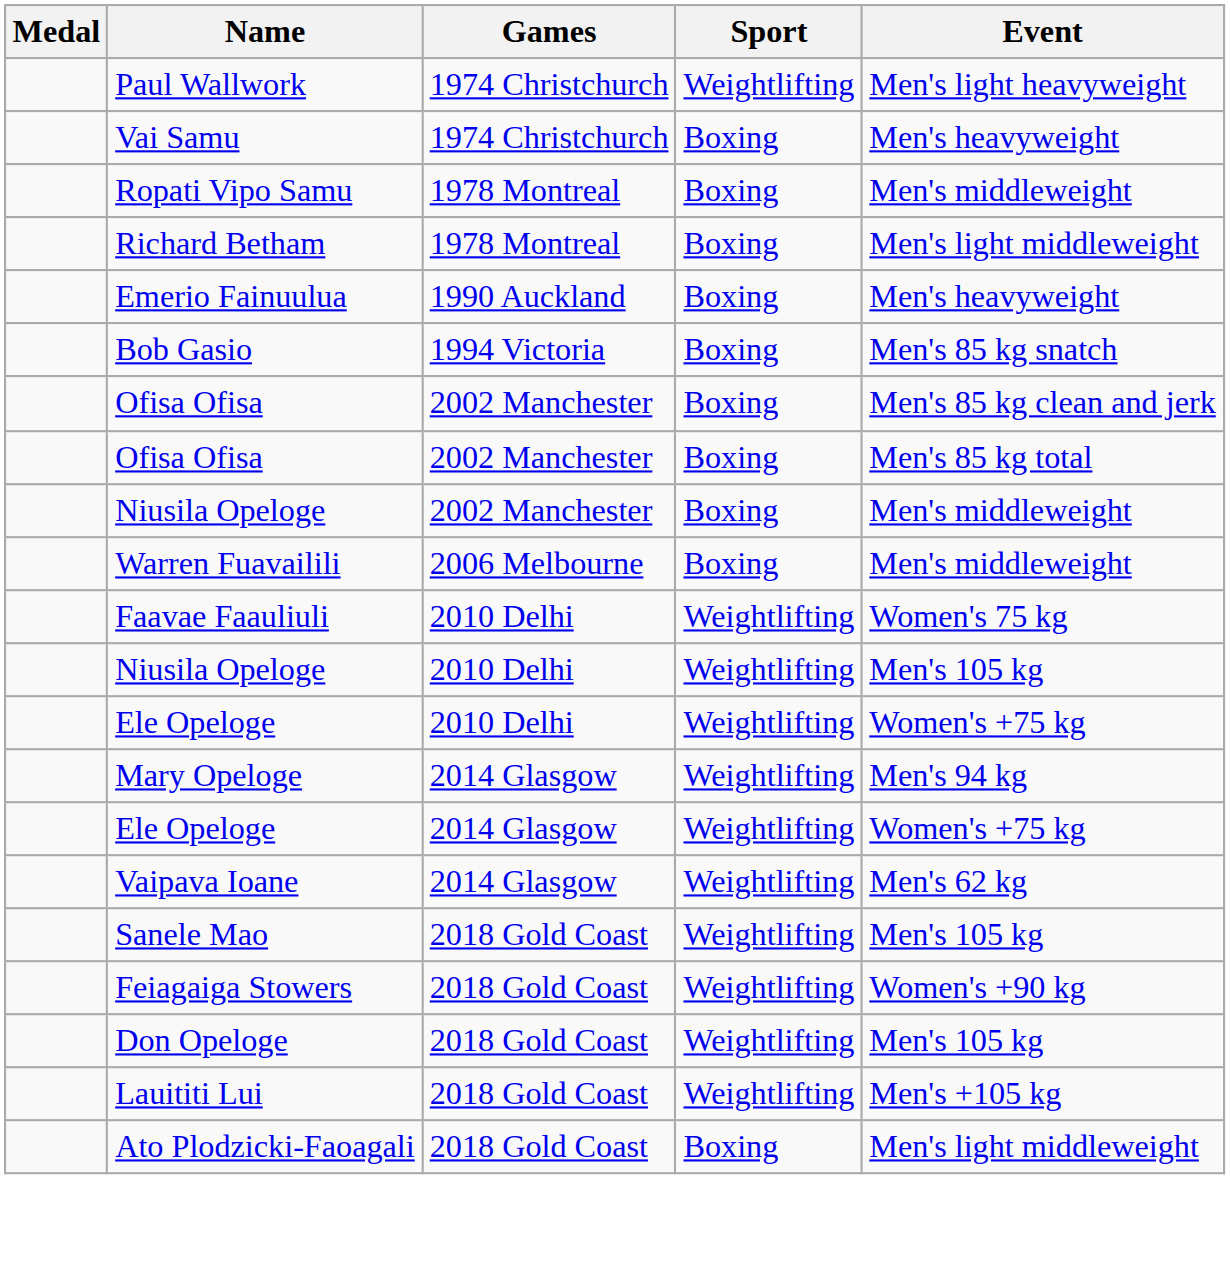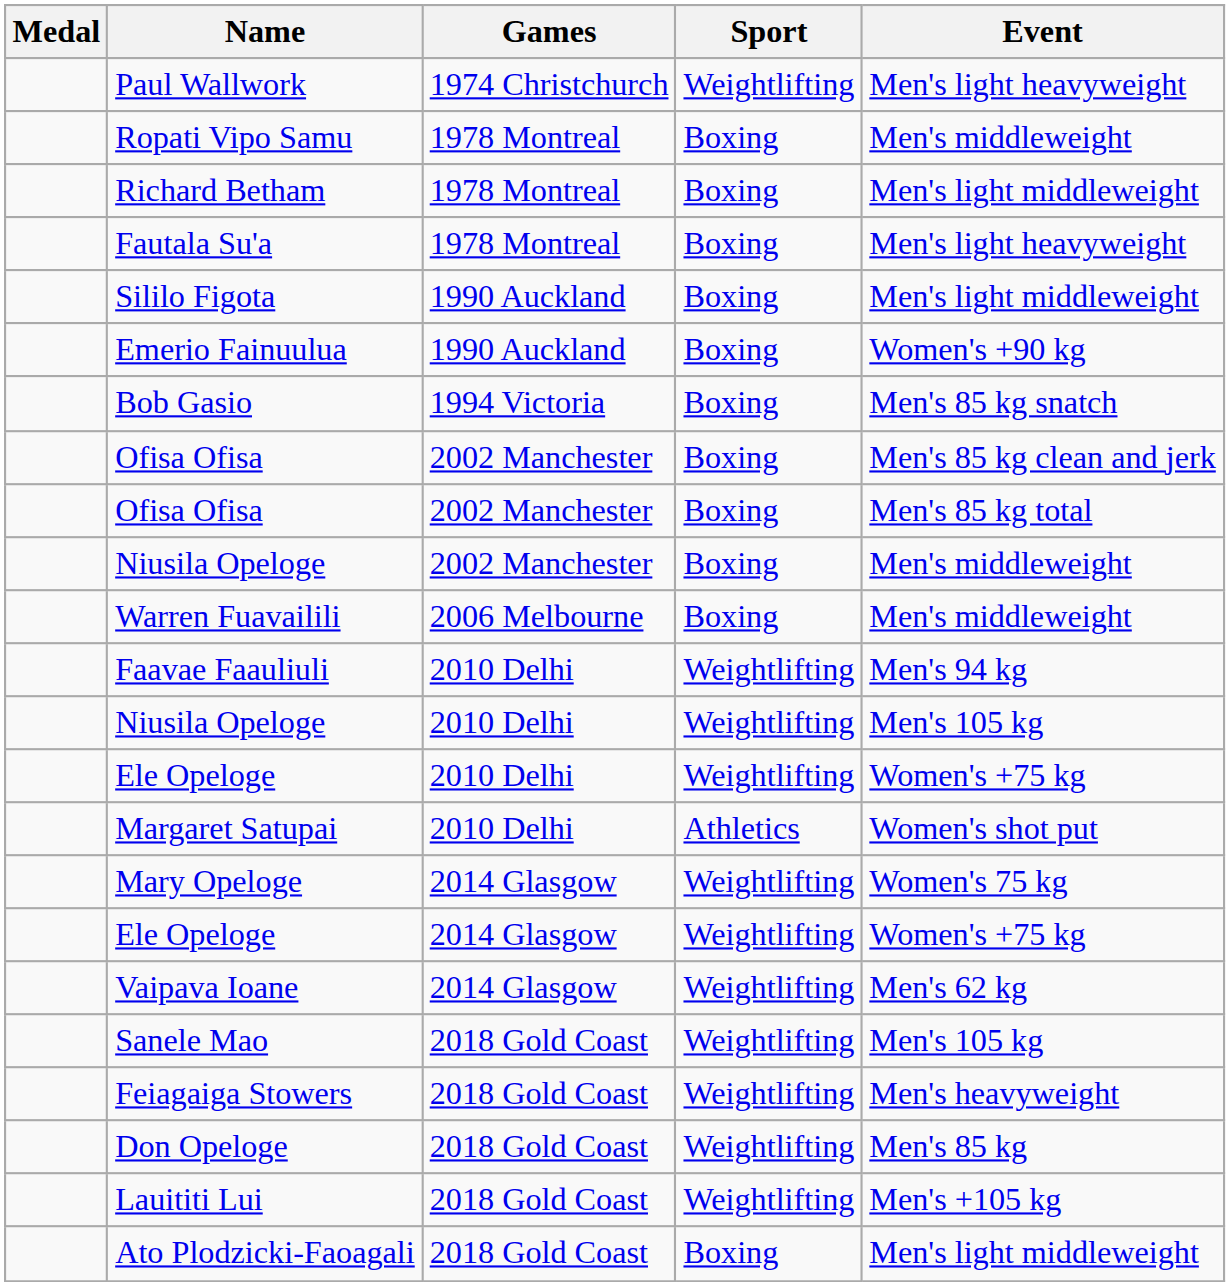- row: Vai Samu | 1974 Christchurch | Boxing | Men's heavyweight
+ row: Fautala Su'a | 1978 Montreal | Boxing | Men's light heavyweight
+ row: Sililo Figota | 1990 Auckland | Boxing | Men's light middleweight
Emerio Fainuulua | Event: Men's heavyweight -> Women's +90 kg
Faavae Faauliuli | Event: Women's 75 kg -> Men's 94 kg
+ row: Margaret Satupai | 2010 Delhi | Athletics | Women's shot put
Mary Opeloge | Event: Men's 94 kg -> Women's 75 kg
Feiagaiga Stowers | Event: Women's +90 kg -> Men's heavyweight
Don Opeloge | Event: Men's 105 kg -> Men's 85 kg
